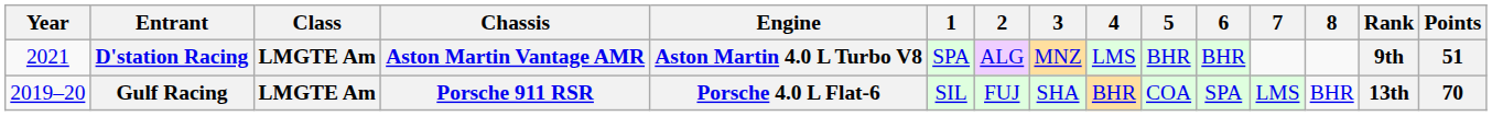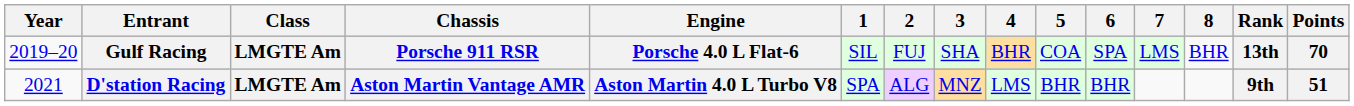rows swapped: Gulf Racing <-> D'station Racing
